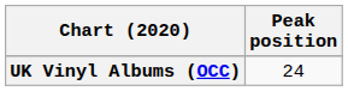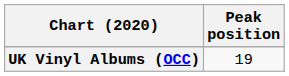UK Vinyl Albums (OCC) | Peak position: 24 -> 19
